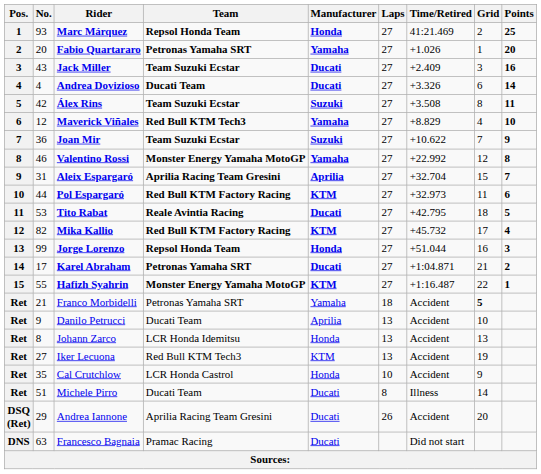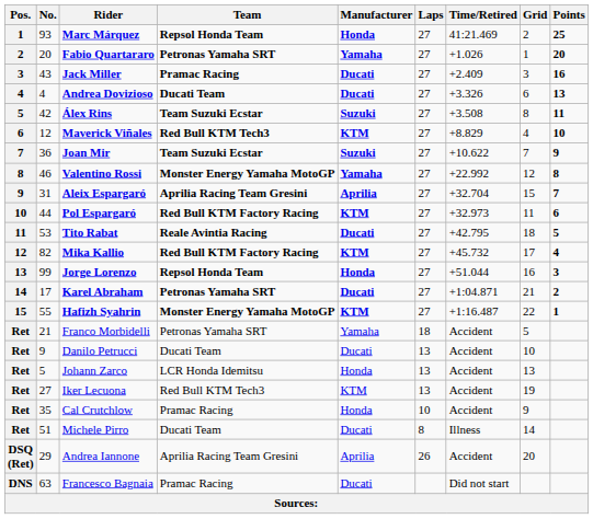Jack Miller | Team: Team Suzuki Ecstar -> Pramac Racing
Andrea Dovizioso | Points: 14 -> 13
Maverick Viñales | Manufacturer: Yamaha -> KTM
Franco Morbidelli | Grid: bold -> normal
Danilo Petrucci | Manufacturer: Aprilia -> Ducati
Johann Zarco | No.: 8 -> 5
Cal Crutchlow | Team: LCR Honda Castrol -> Pramac Racing
Andrea Iannone | Manufacturer: Ducati -> Aprilia
